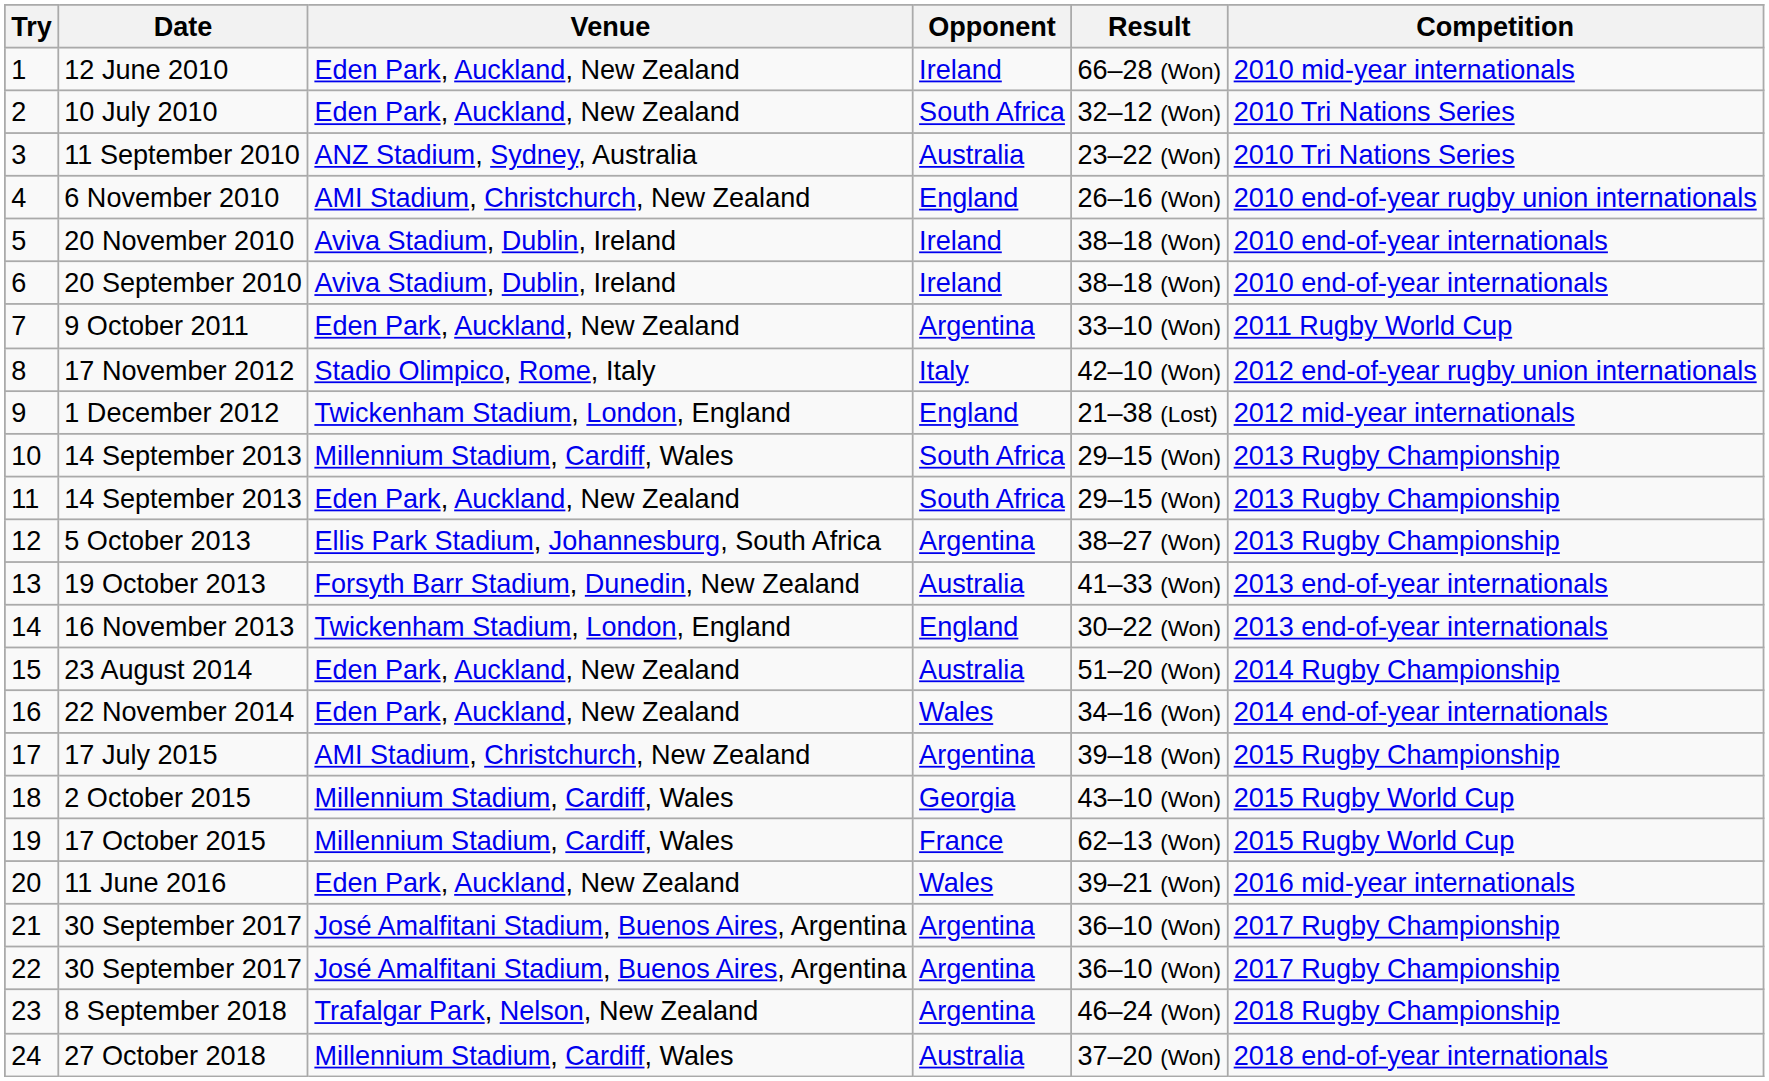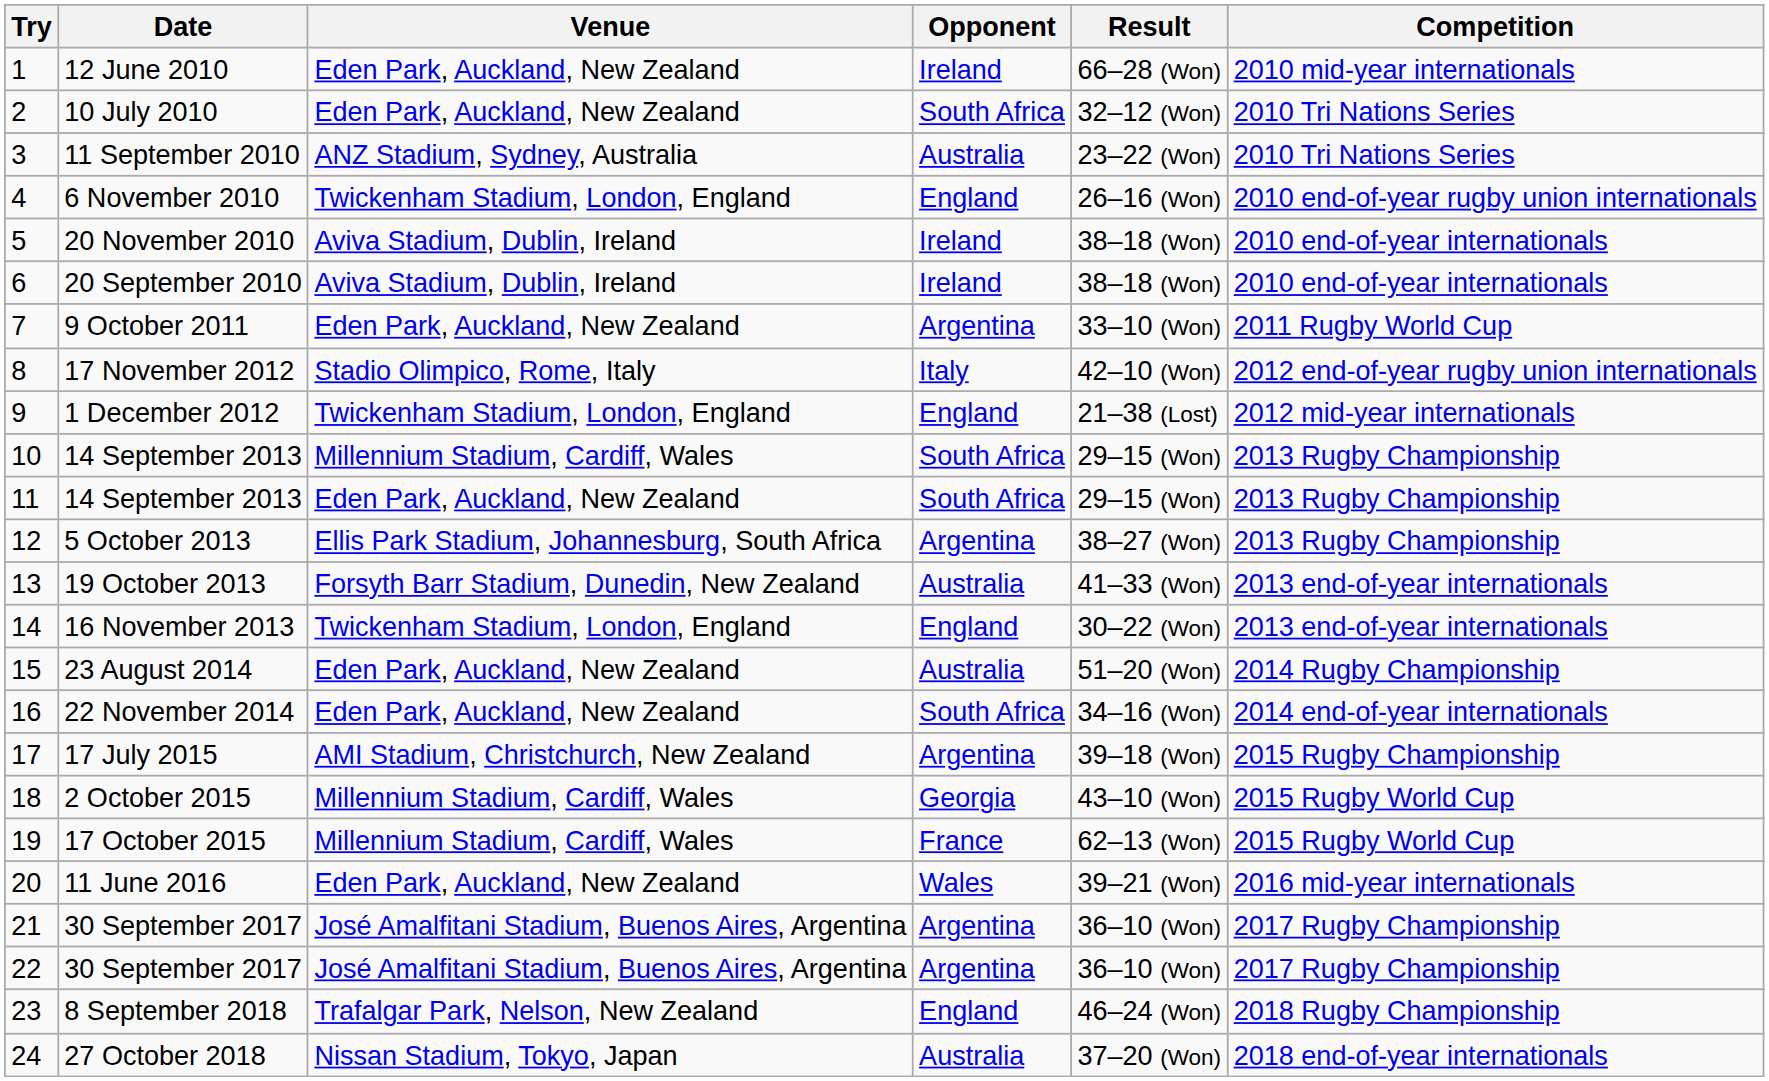6 November 2010 | Venue: AMI Stadium, Christchurch, New Zealand -> Twickenham Stadium, London, England
22 November 2014 | Opponent: Wales -> South Africa
8 September 2018 | Opponent: Argentina -> England
27 October 2018 | Venue: Millennium Stadium, Cardiff, Wales -> Nissan Stadium, Tokyo, Japan
